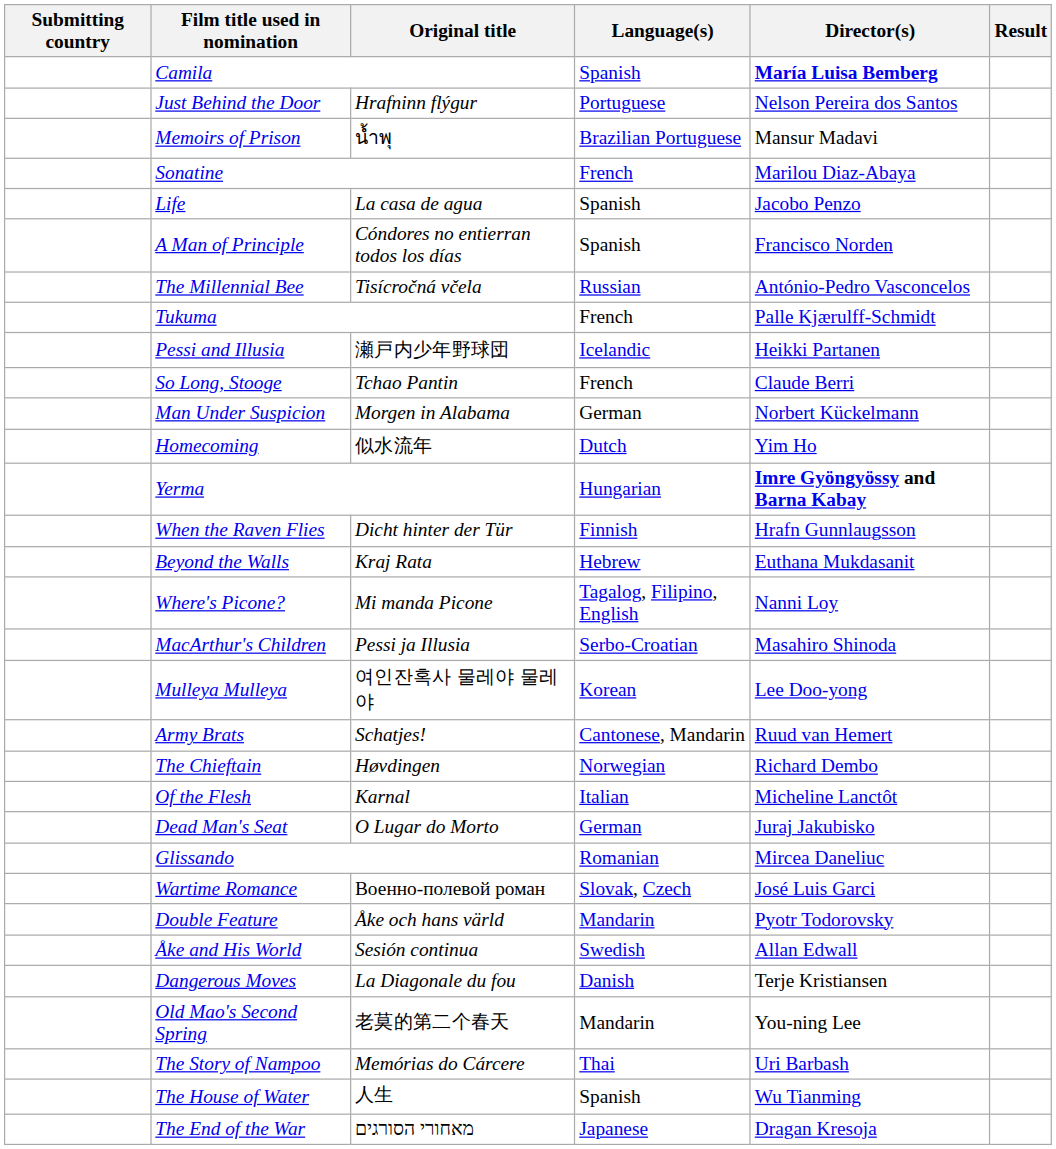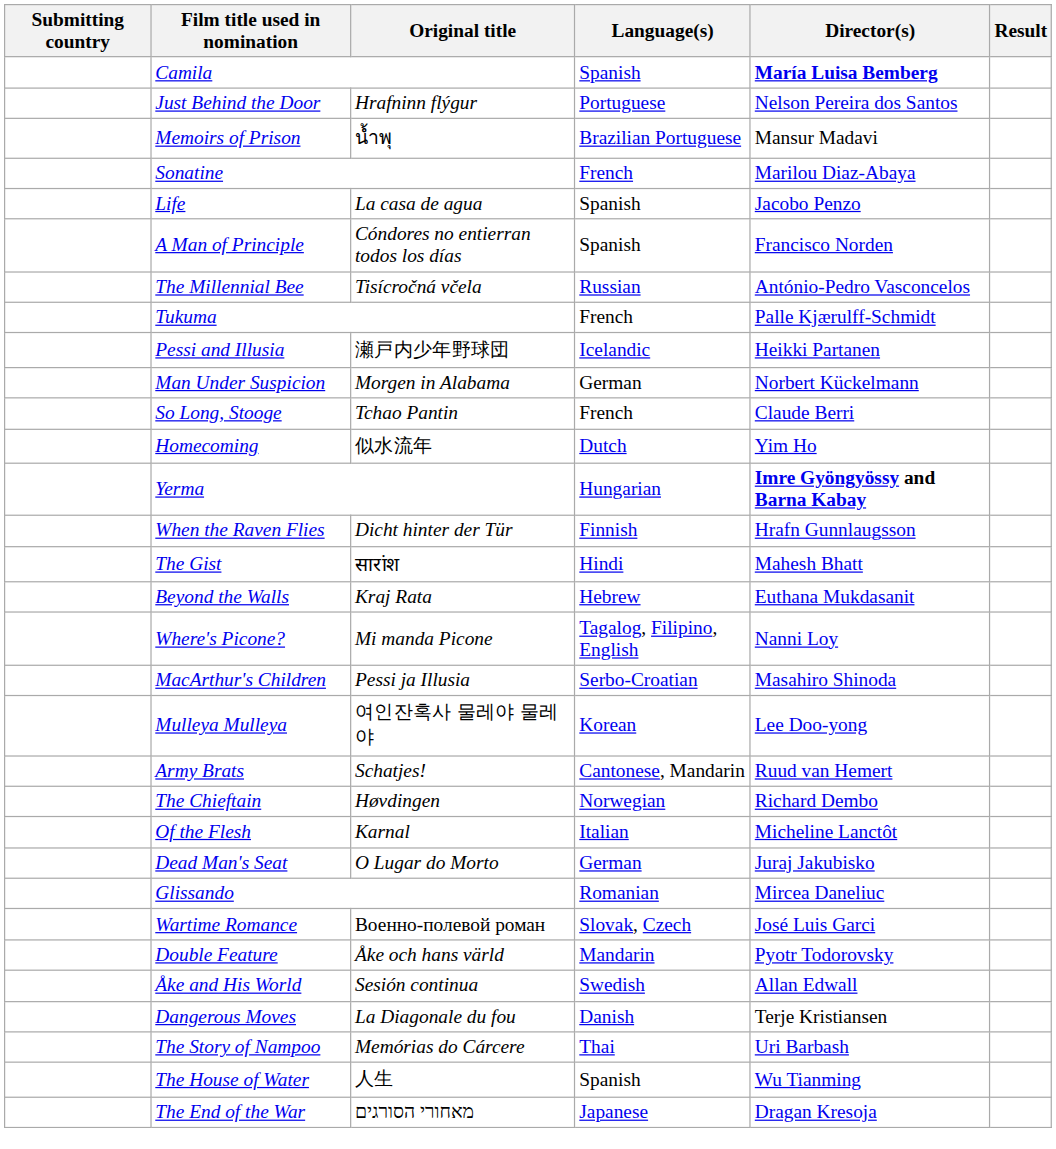rows swapped: So Long, Stooge <-> Man Under Suspicion
+ row: The Gist | सारांश | Hindi | Mahesh Bhatt
- row: Old Mao's Second Spring | 老莫的第二个春天 | Mandarin | You-ning Lee
